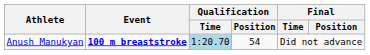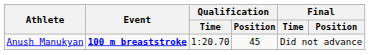Anush Manukyan | Qualification / Time: lightblue background -> no background
Anush Manukyan | Qualification / Position: 54 -> 45
